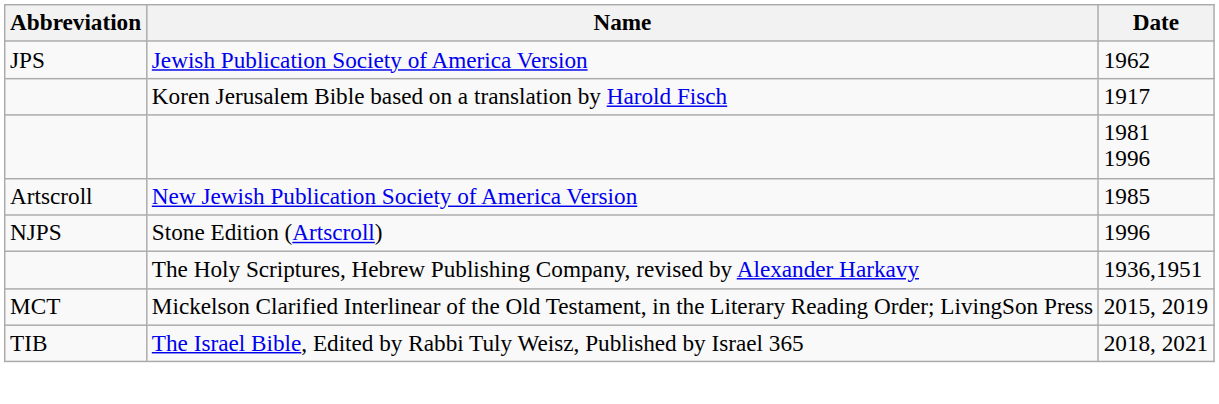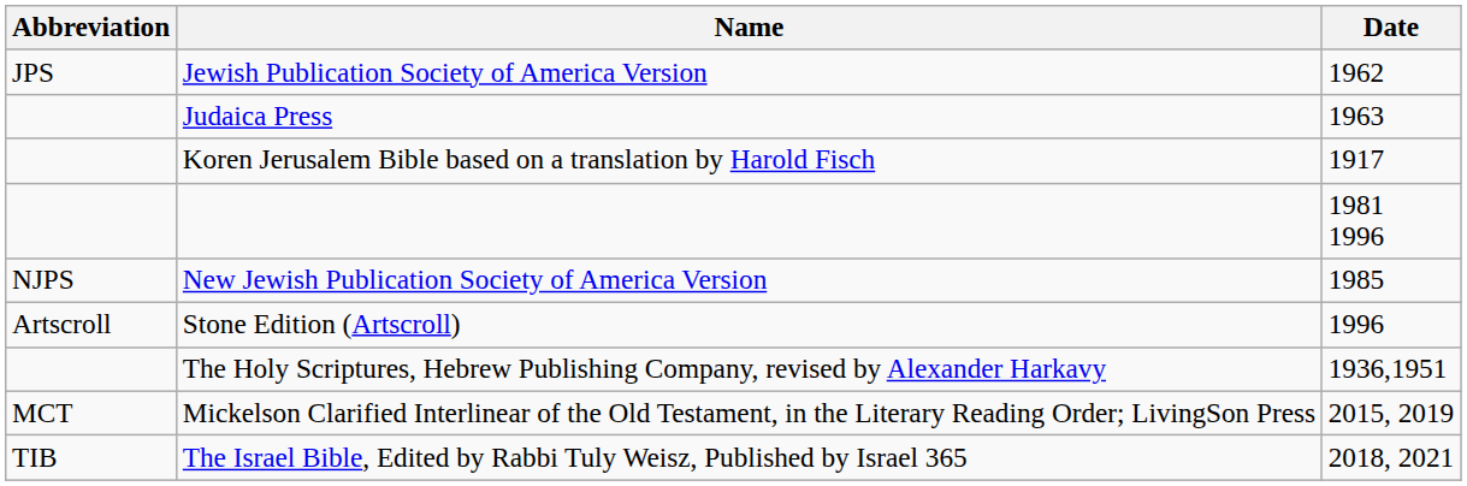+ row: Judaica Press | 1963
New Jewish Publication Society of America Version | Abbreviation: Artscroll -> NJPS
Stone Edition (Artscroll) | Abbreviation: NJPS -> Artscroll
